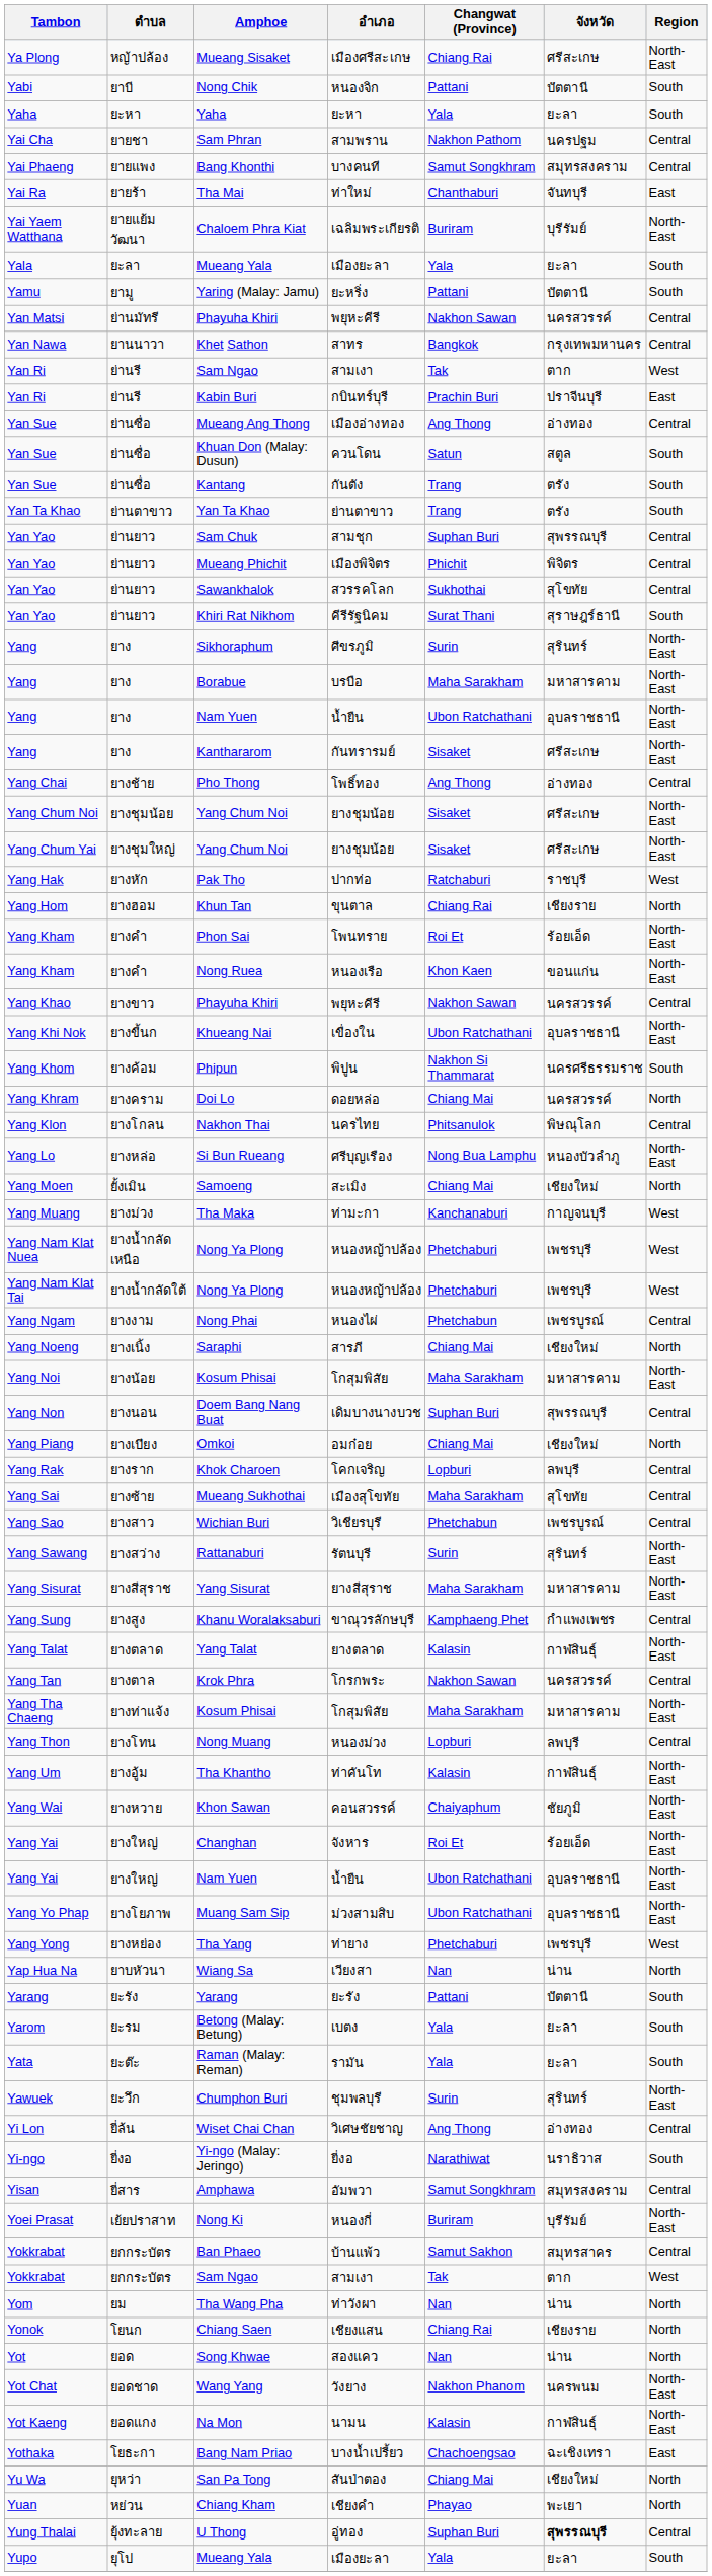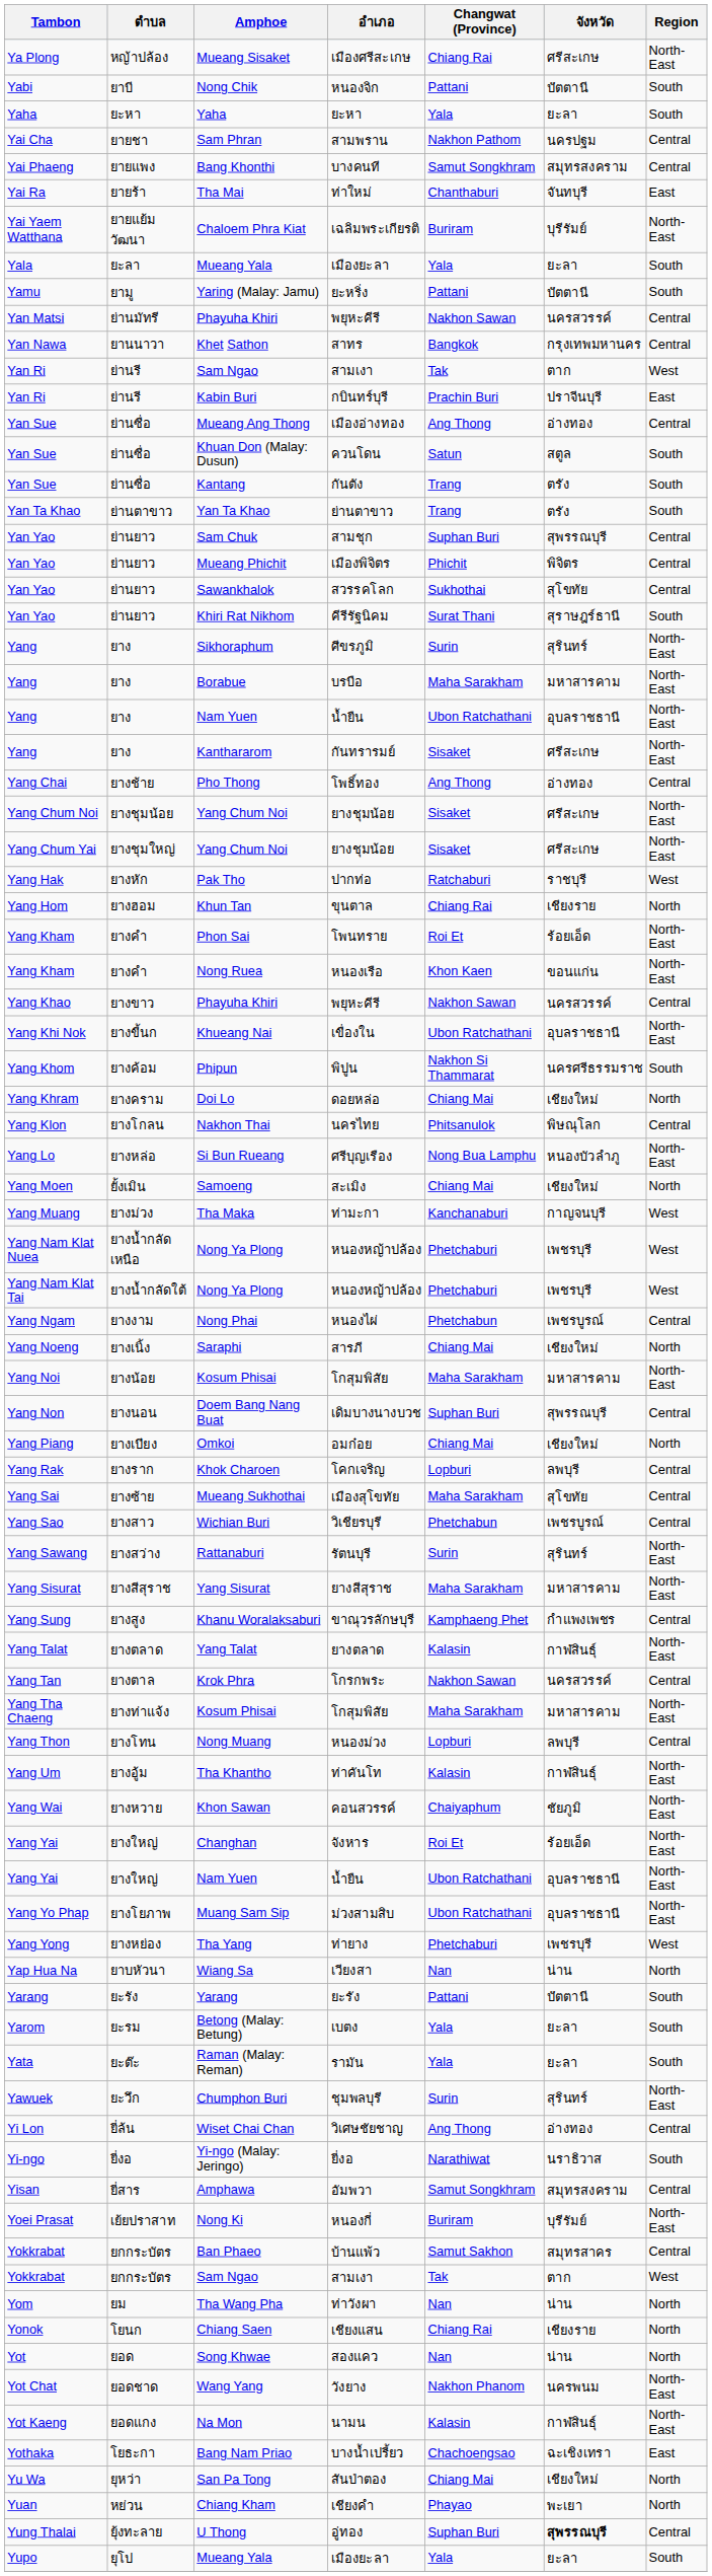Doi Lo | จังหวัด: นครสวรรค์ -> เชียงใหม่
